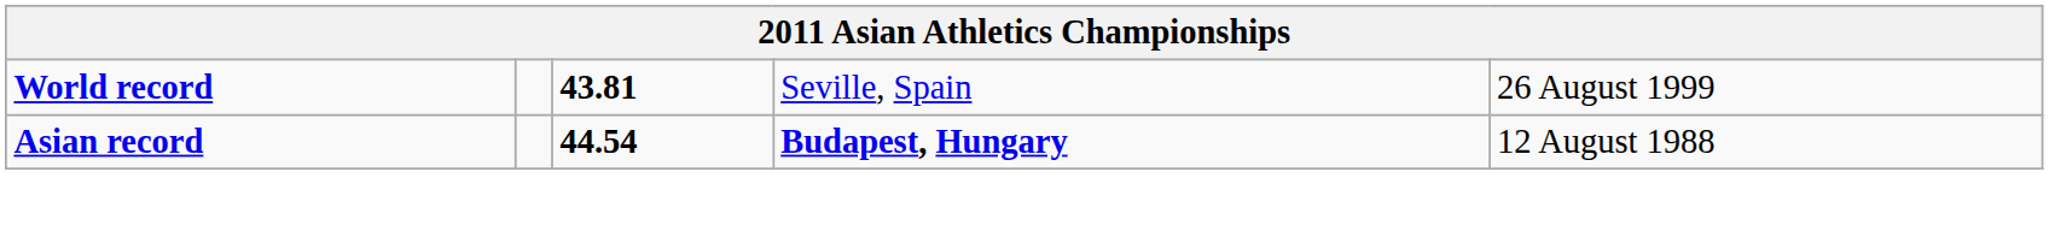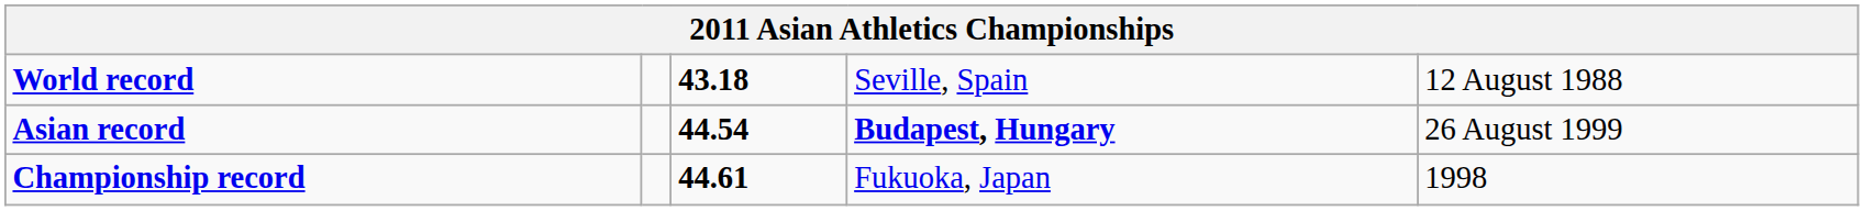World record | column 3: 43.81 -> 43.18
World record | column 5: 26 August 1999 -> 12 August 1988
Asian record | column 5: 12 August 1988 -> 26 August 1999
+ row: Championship record | 44.61 | Fukuoka, Japan | 1998
